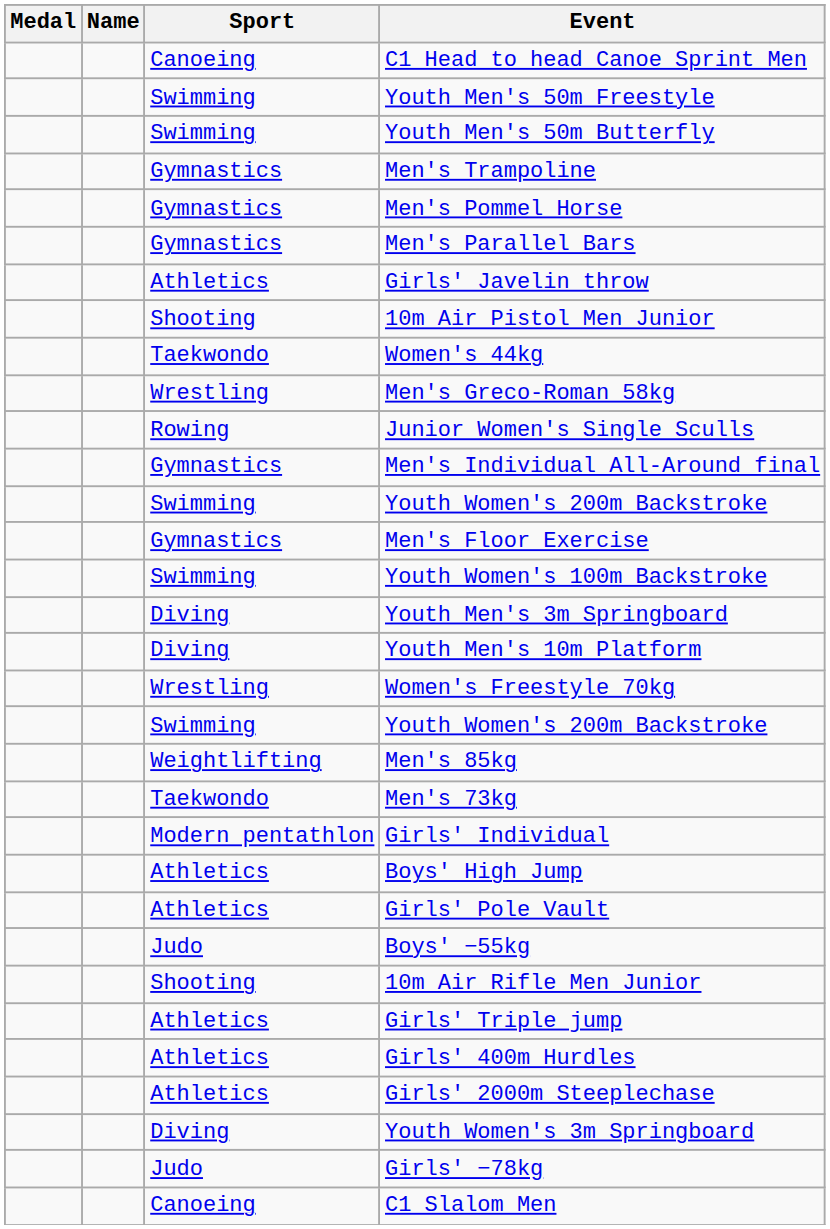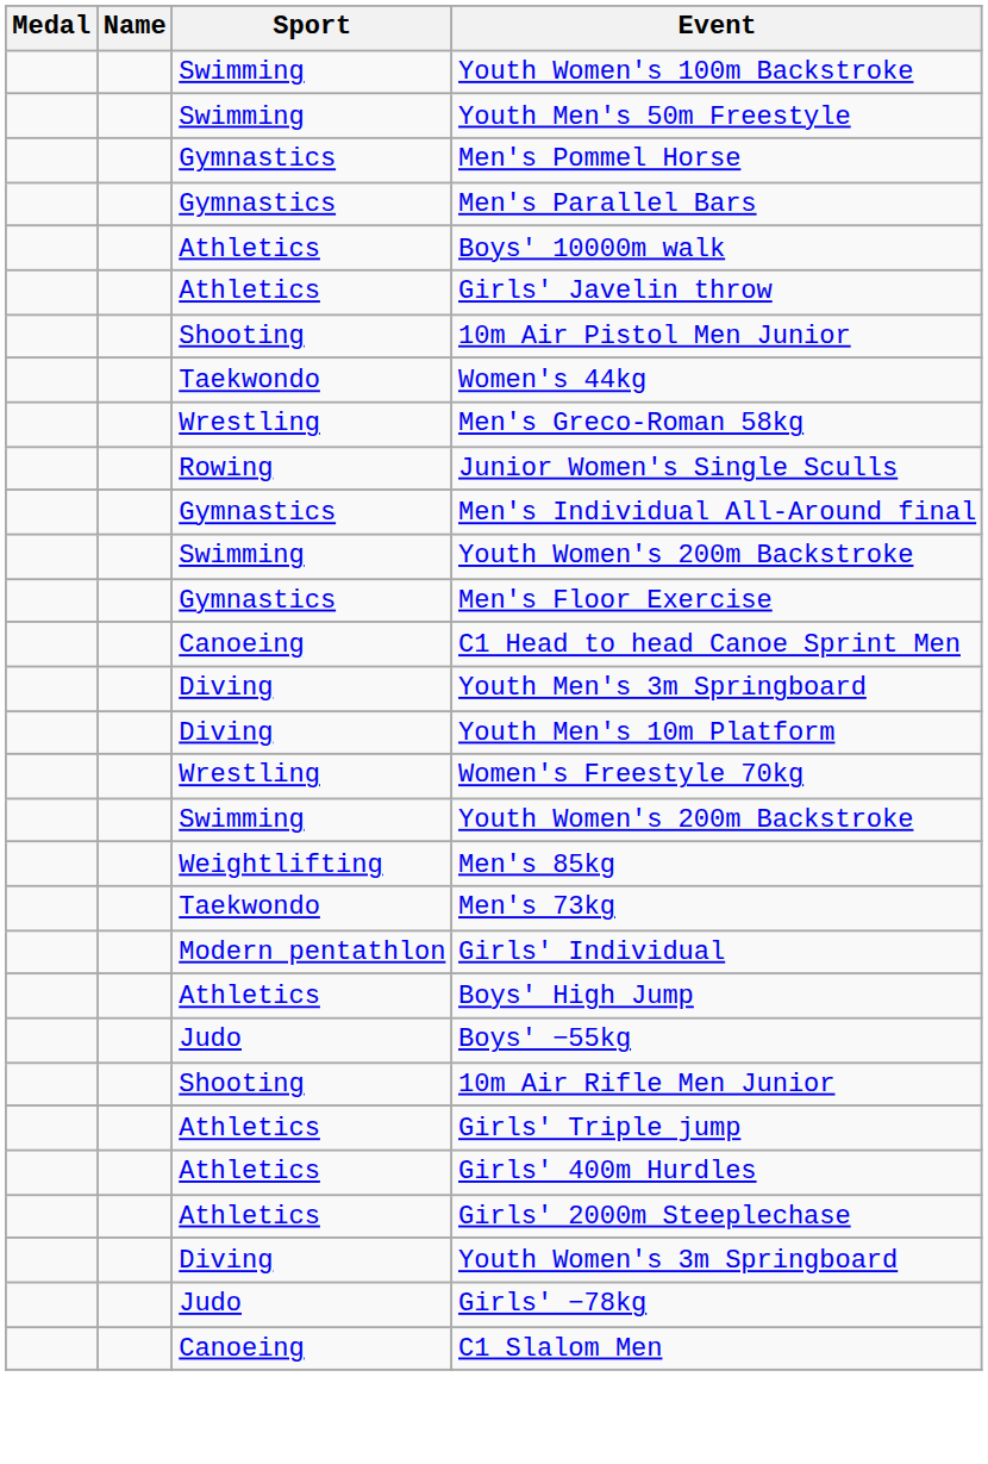rows swapped: Youth Women's 100m Backstroke <-> C1 Head to head Canoe Sprint Men
- row: Swimming | Youth Men's 50m Butterfly
- row: Gymnastics | Men's Trampoline
+ row: Athletics | Boys' 10000m walk
- row: Athletics | Girls' Pole Vault
